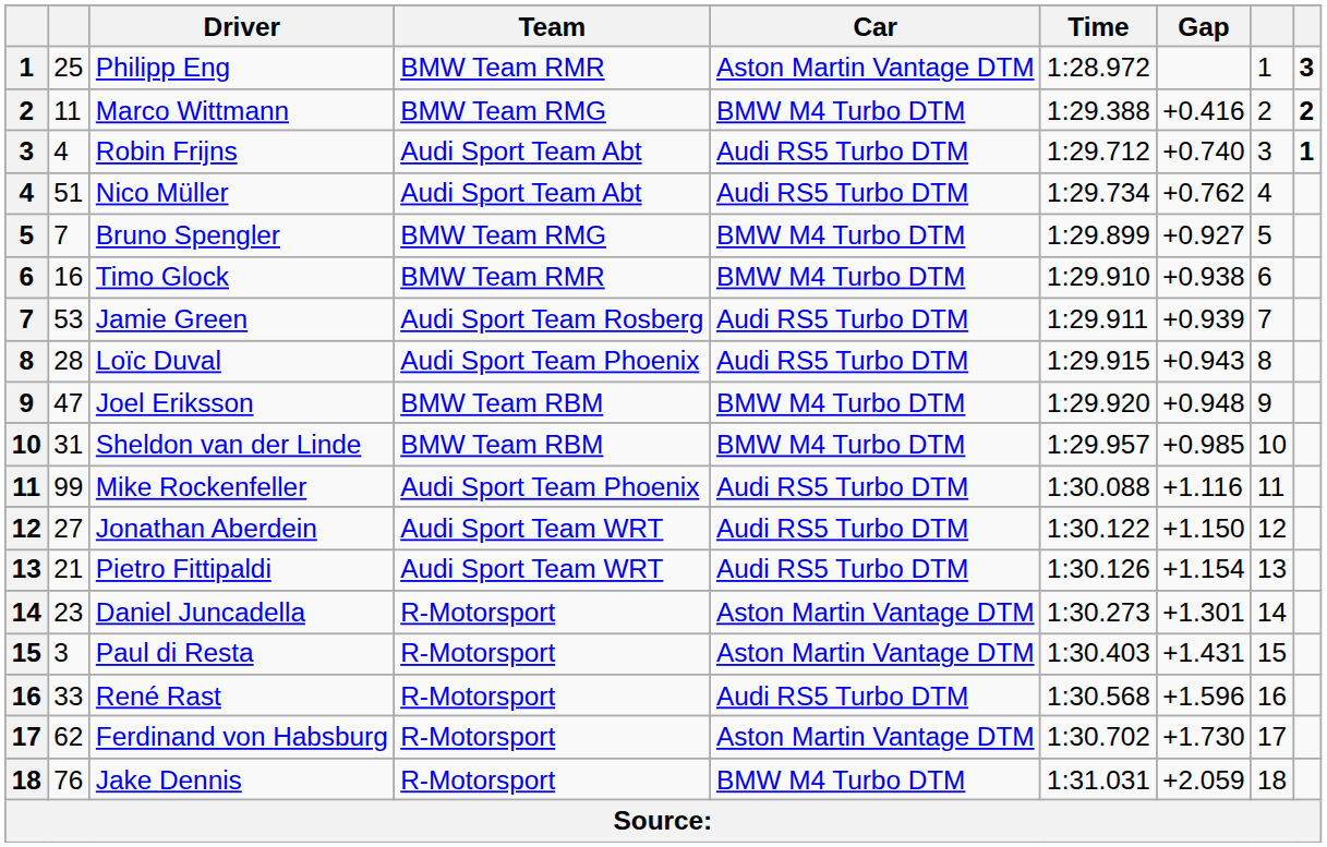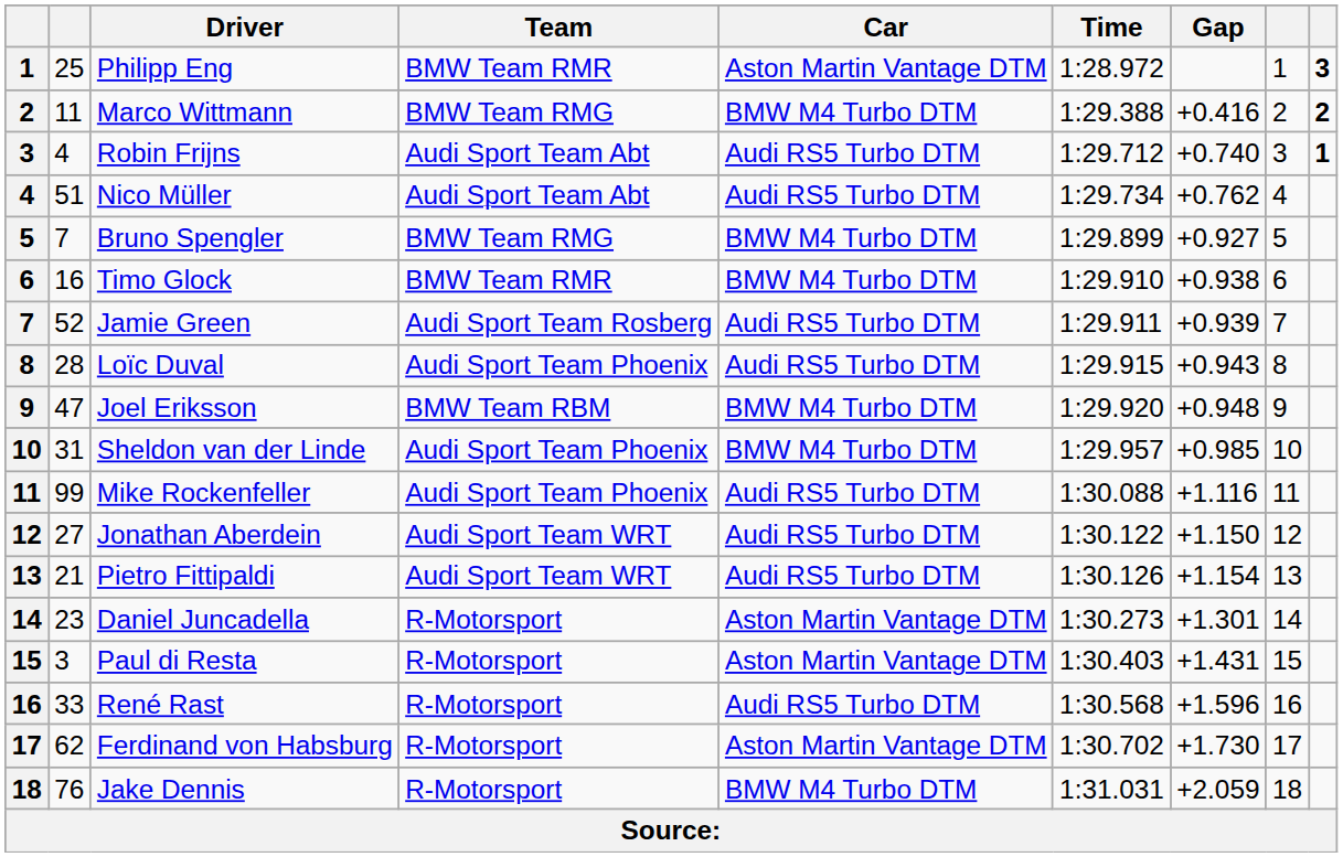Jamie Green | column 2: 53 -> 52
Sheldon van der Linde | Team: BMW Team RBM -> Audi Sport Team Phoenix
